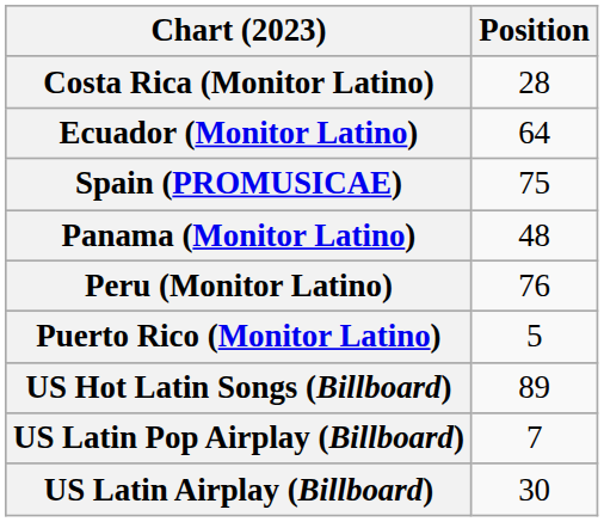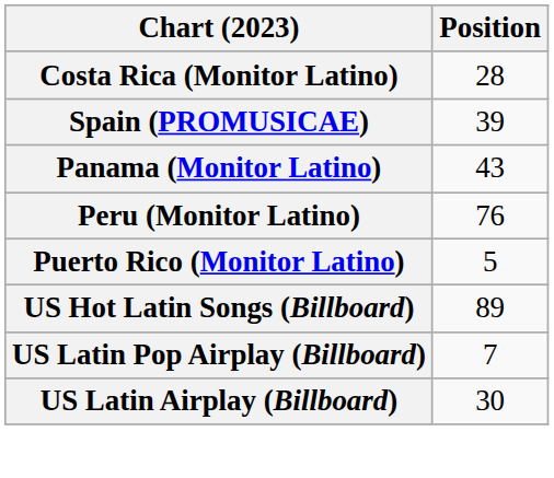- row: Ecuador (Monitor Latino) | 64
Spain (PROMUSICAE) | Position: 75 -> 39
Panama (Monitor Latino) | Position: 48 -> 43
